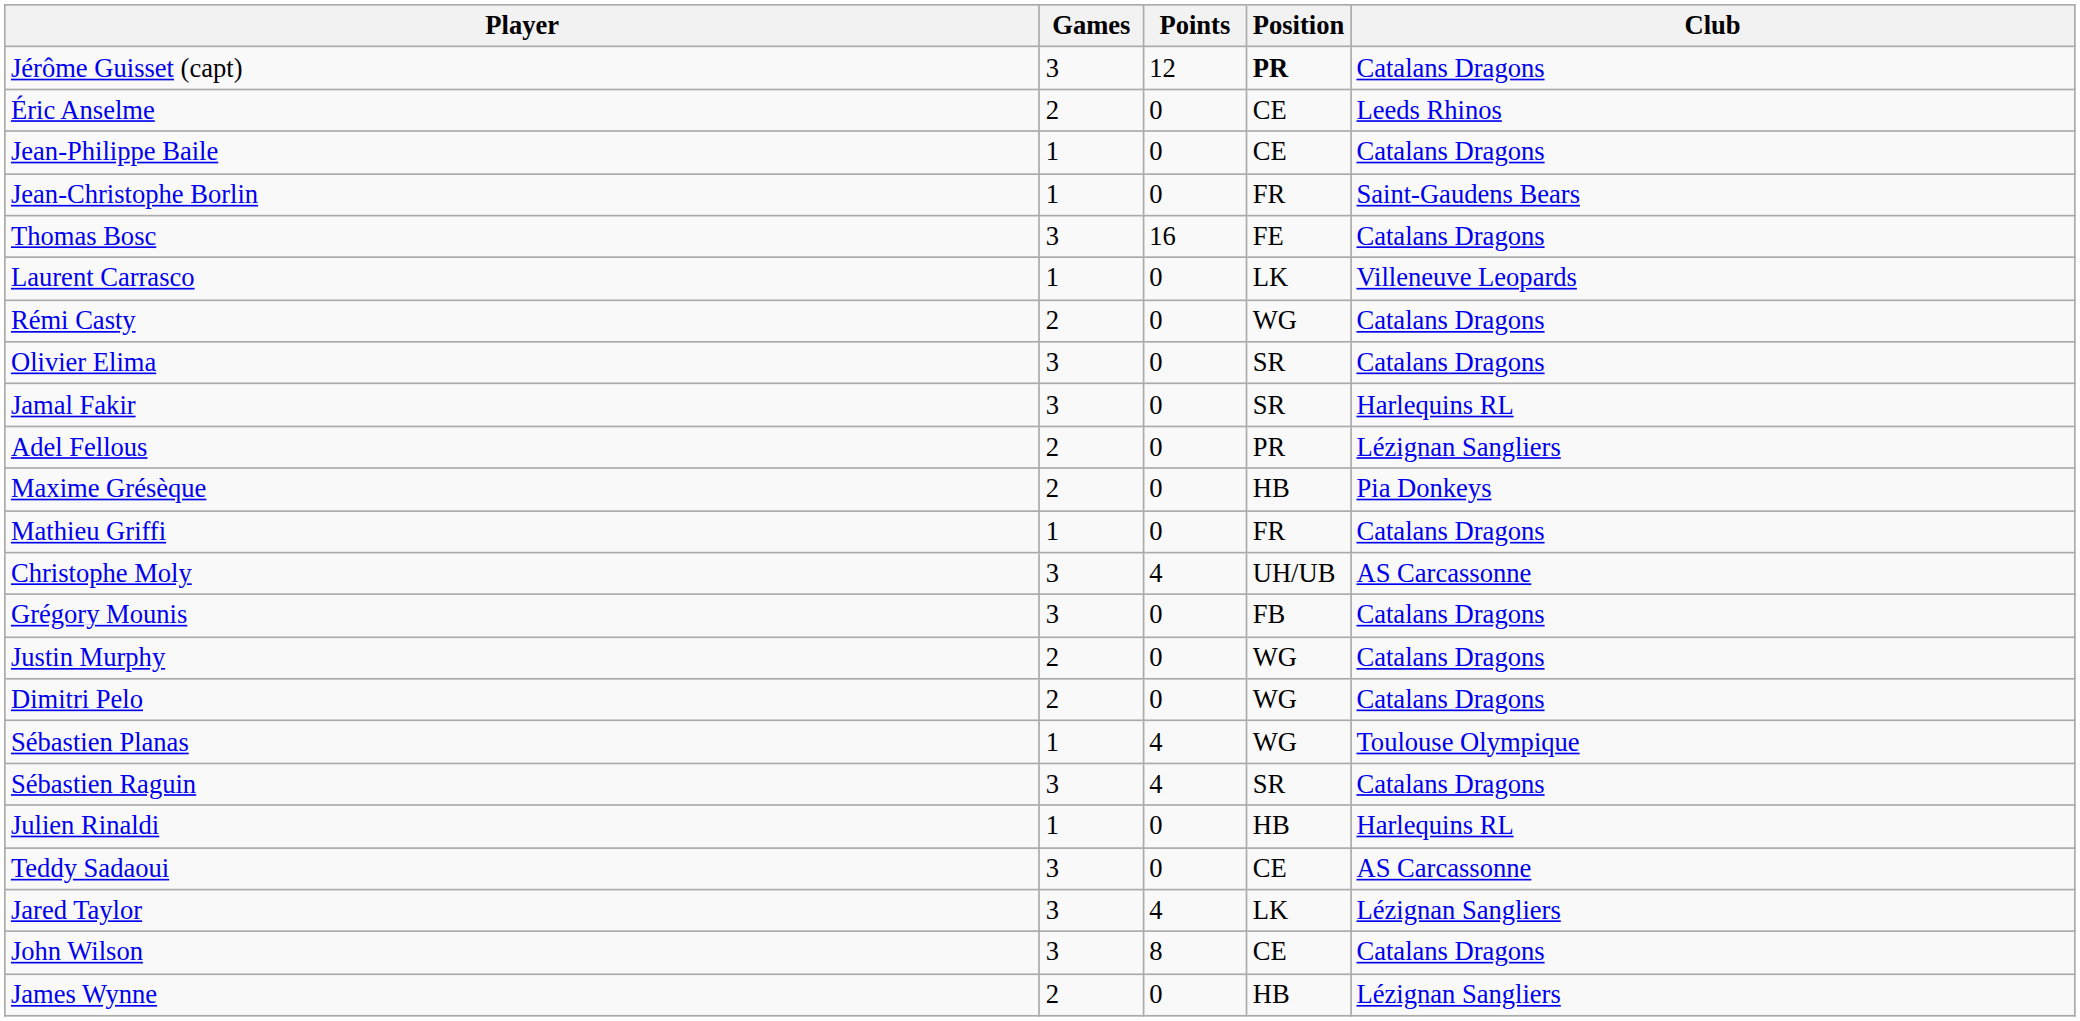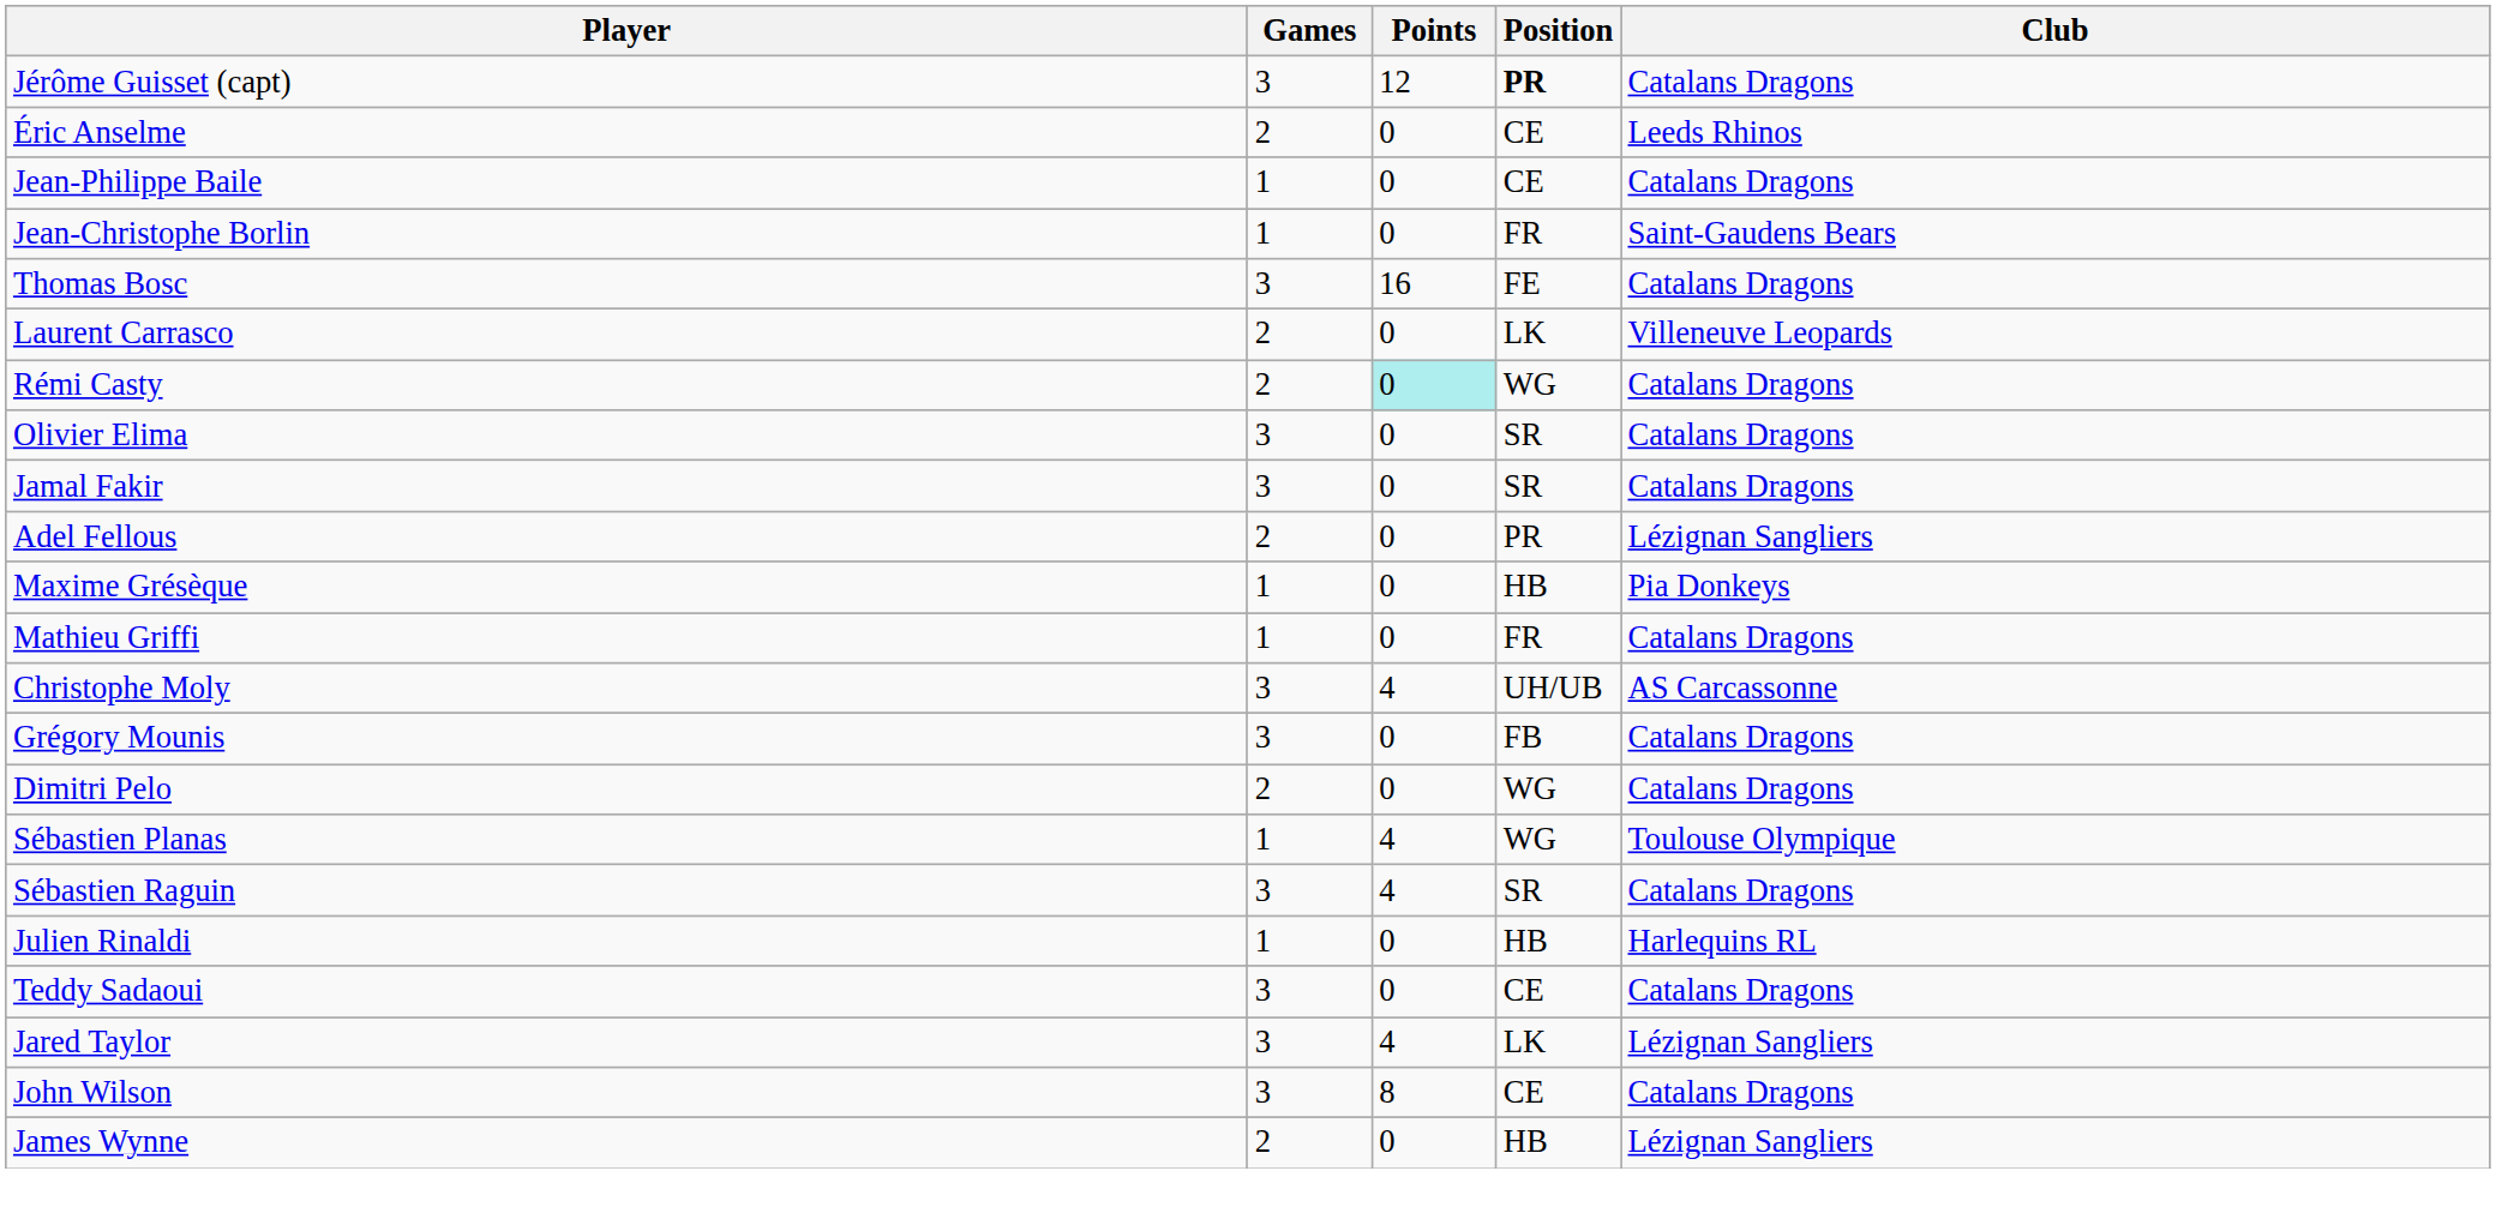Laurent Carrasco | Games: 1 -> 2
Rémi Casty | Points: no background -> paleturquoise background
Jamal Fakir | Club: Harlequins RL -> Catalans Dragons
Maxime Grésèque | Games: 2 -> 1
- row: Justin Murphy | 2 | 0 | WG | Catalans Dragons
Teddy Sadaoui | Club: AS Carcassonne -> Catalans Dragons
